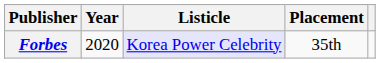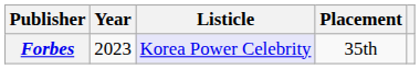Forbes | Year: 2020 -> 2023
